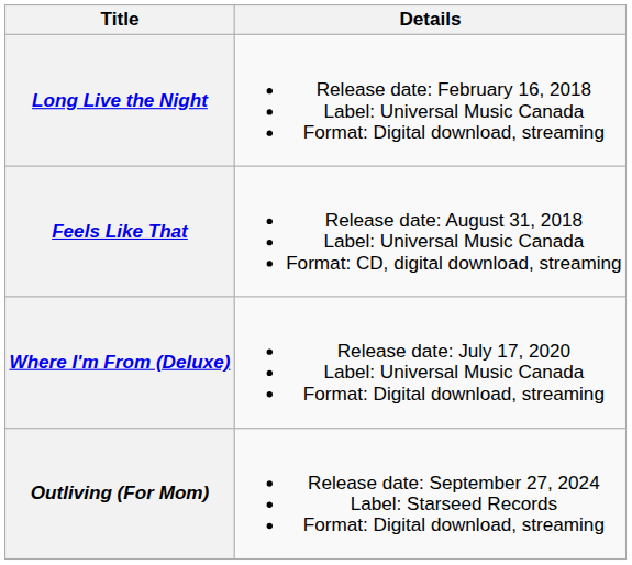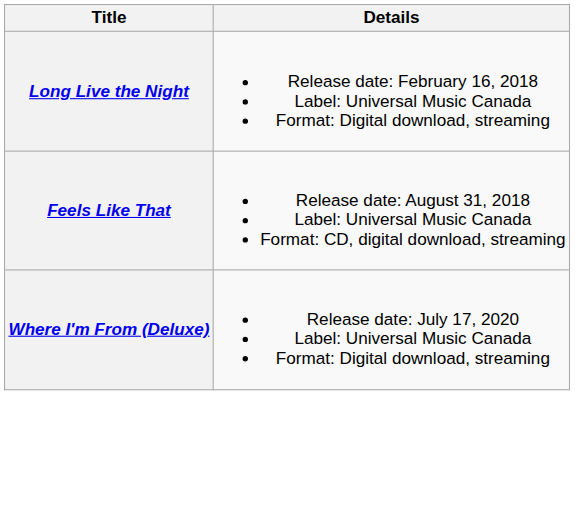- row: Outliving (For Mom) | Release date: September 27, 2024 Label: Starseed Records Format: Digital download, streaming
